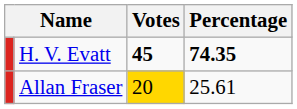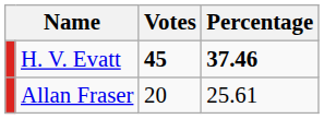H. V. Evatt | Percentage: 74.35 -> 37.46
Allan Fraser | Votes: gold background -> no background
